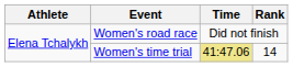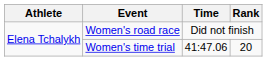Women's time trial | Time: khaki background -> no background
Women's time trial | Rank: 14 -> 20
